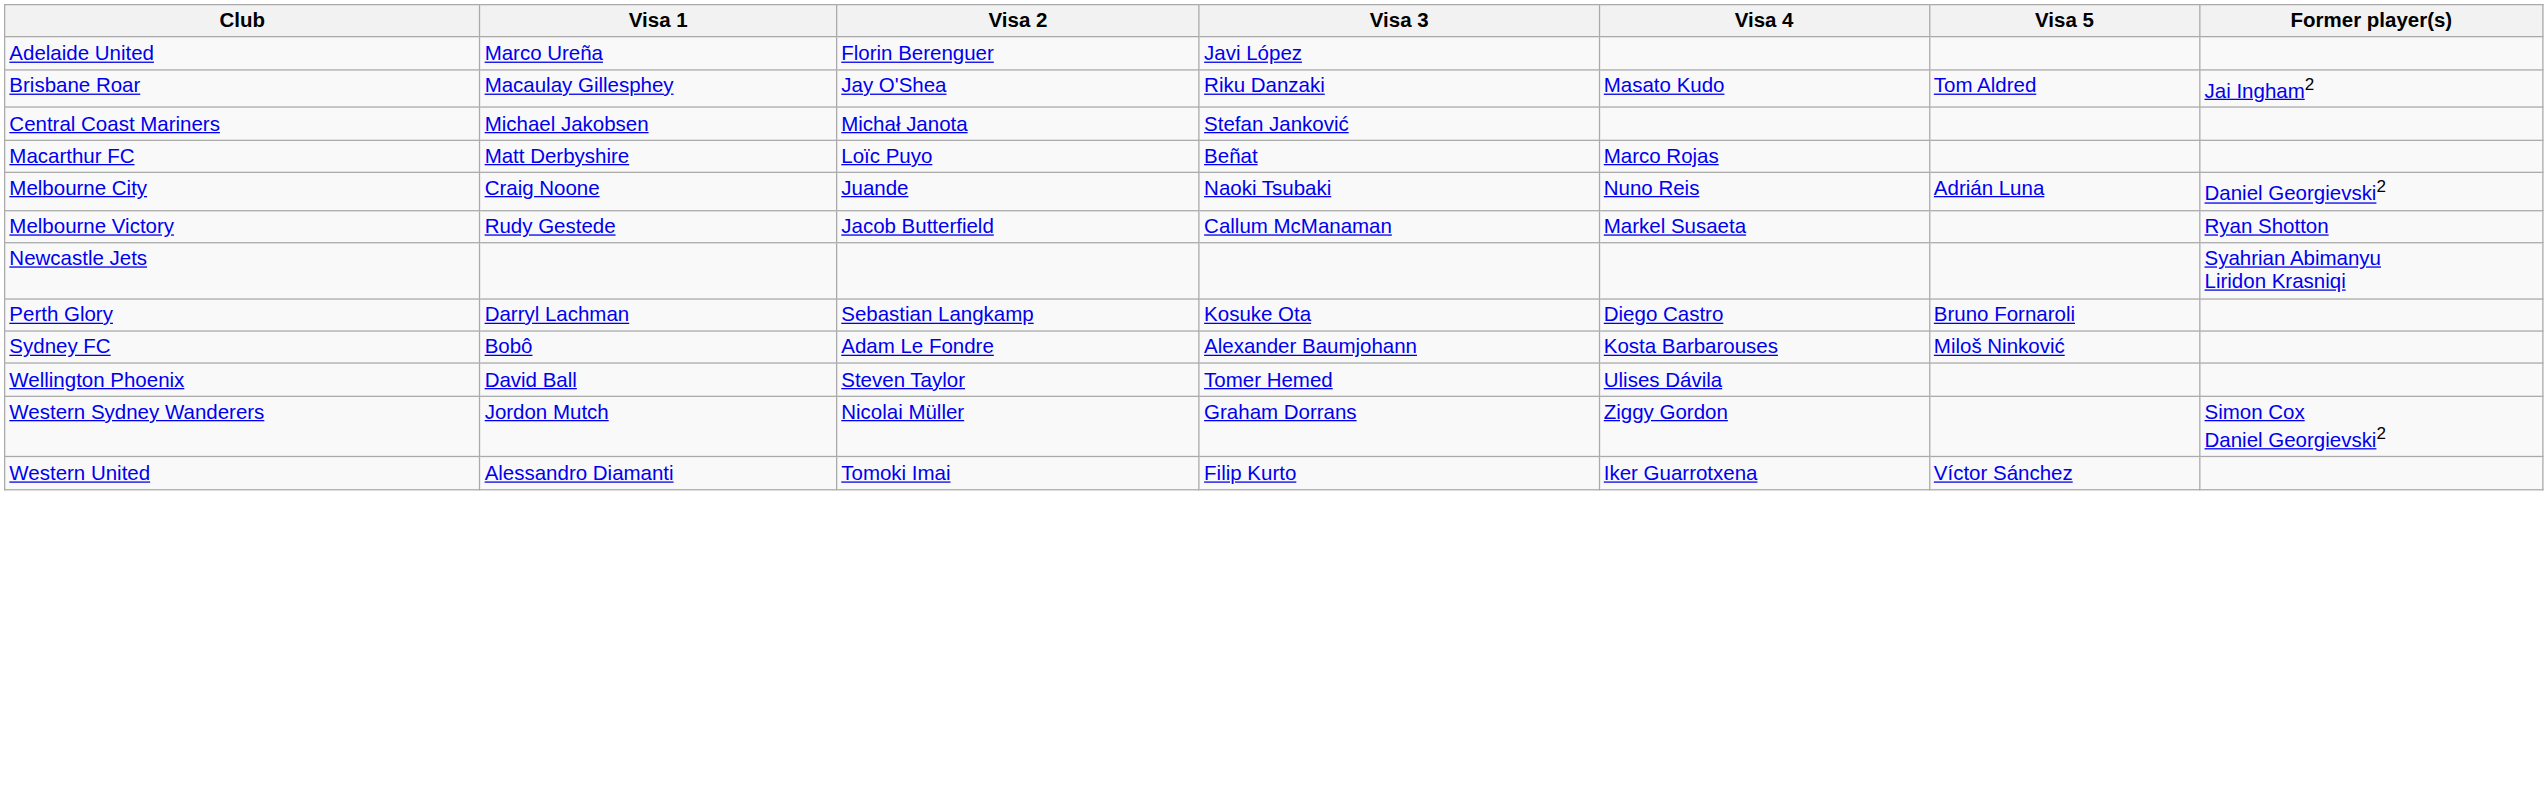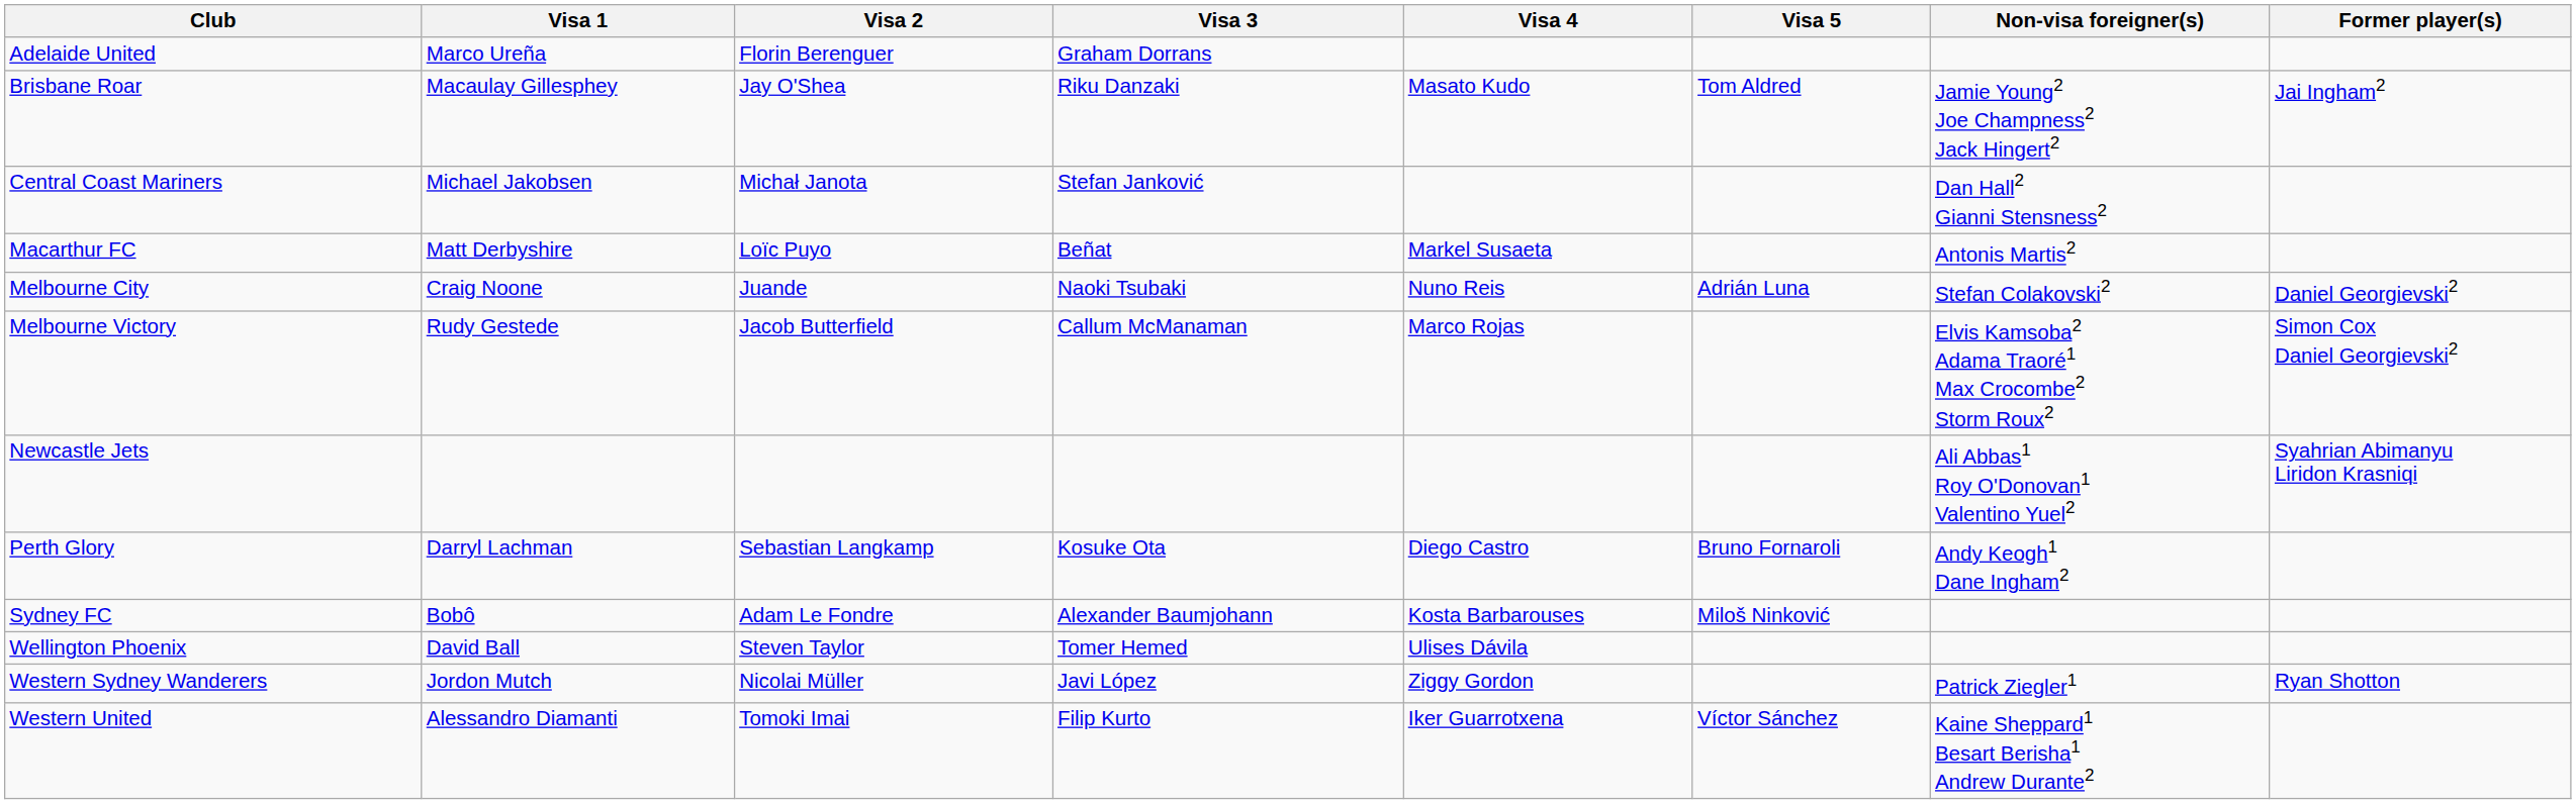+ column: Non-visa foreigner(s) | Jamie Young2 Joe Champness2 Jack Hingert2 | Dan Hall2 Gianni Stensness2 | Antonis Martis2 | Stefan Colakovski2 | Elvis Kamsoba2 Adama Traoré1 Max Crocombe2 Storm Roux2 | Ali Abbas1 Roy O'Donovan1 Valentino Yuel2 | Andy Keogh1 Dane Ingham2 | Patrick Ziegler1 | Kaine Sheppard1 Besart Berisha1 Andrew Durante2
Adelaide United | Visa 3: Javi López -> Graham Dorrans
Macarthur FC | Visa 4: Marco Rojas -> Markel Susaeta
Melbourne Victory | Visa 4: Markel Susaeta -> Marco Rojas
Melbourne Victory | Former player(s): Ryan Shotton -> Simon Cox Daniel Georgievski2
Western Sydney Wanderers | Visa 3: Graham Dorrans -> Javi López
Western Sydney Wanderers | Former player(s): Simon Cox Daniel Georgievski2 -> Ryan Shotton
